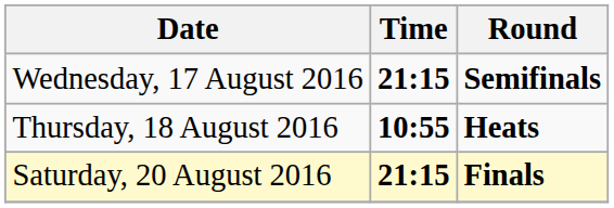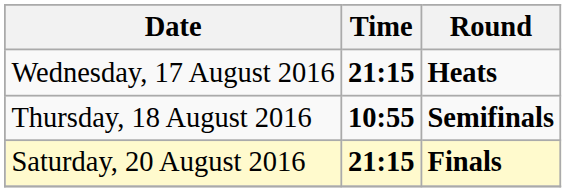Wednesday, 17 August 2016 | Round: Semifinals -> Heats
Thursday, 18 August 2016 | Round: Heats -> Semifinals
